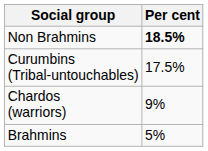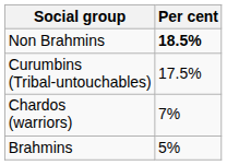Chardos (warriors) | Per cent: 9% -> 7%
